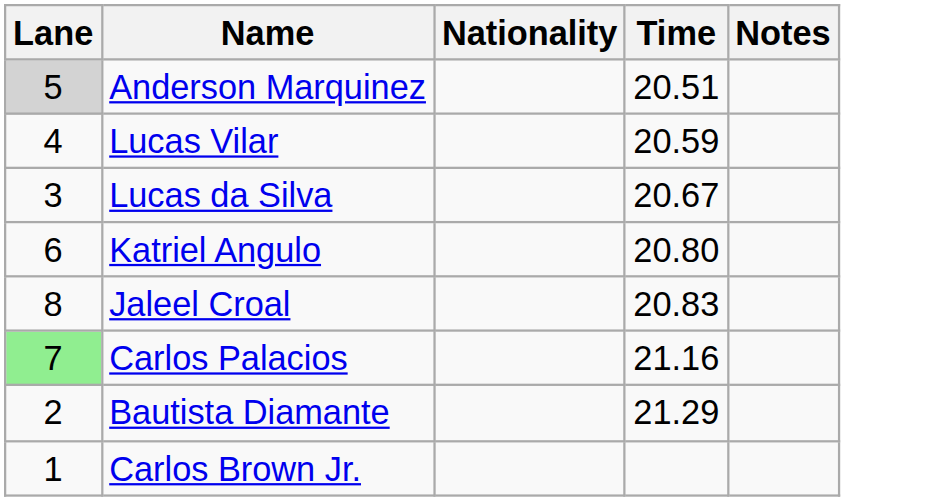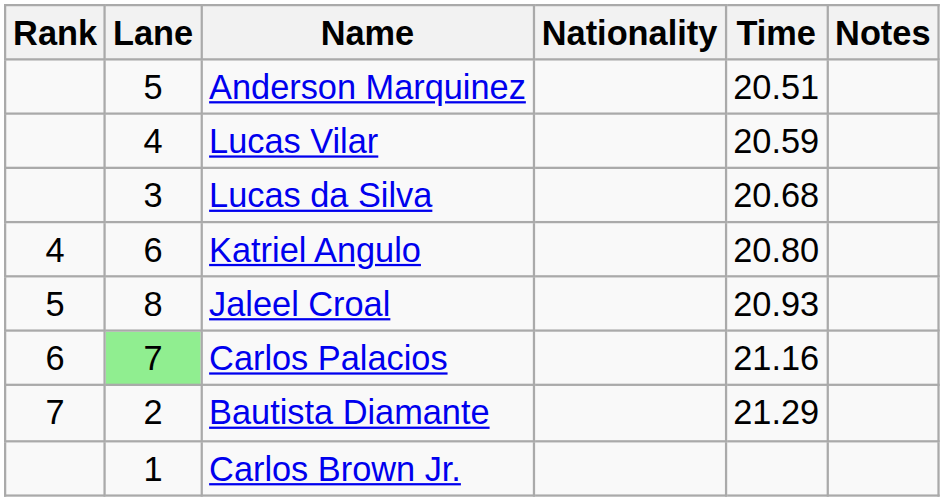+ column: Rank | 4 | 5 | 6 | 7
Anderson Marquinez | Lane: lightgrey background -> no background
Lucas da Silva | Time: 20.67 -> 20.68
Jaleel Croal | Time: 20.83 -> 20.93
